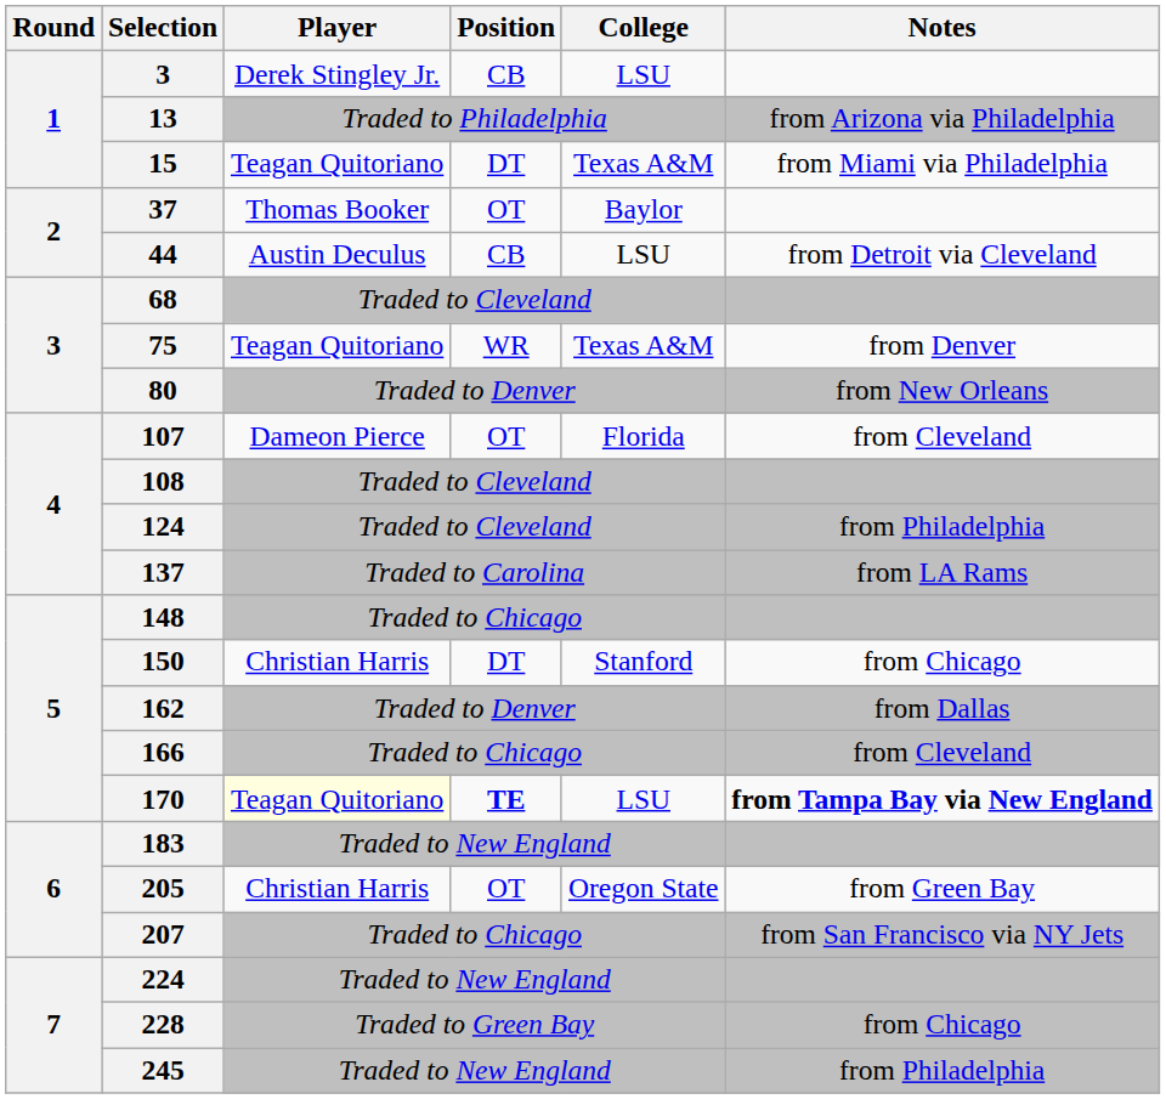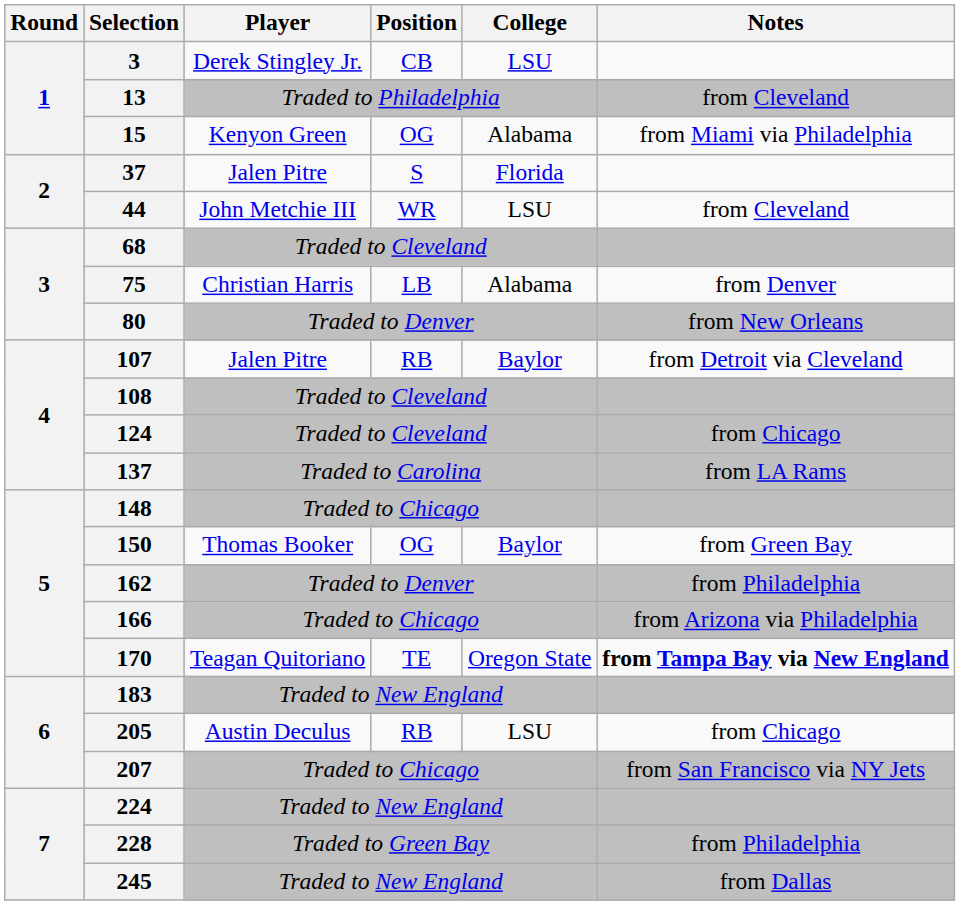13 | Notes: from Arizona via Philadelphia -> from Cleveland
15 | Player: Teagan Quitoriano -> Kenyon Green
15 | Position: DT -> OG
15 | College: Texas A&M -> Alabama
37 | Player: Thomas Booker -> Jalen Pitre
37 | Position: OT -> S
37 | College: Baylor -> Florida
44 | Player: Austin Deculus -> John Metchie III
44 | Position: CB -> WR
44 | Notes: from Detroit via Cleveland -> from Cleveland
75 | Player: Teagan Quitoriano -> Christian Harris
75 | Position: WR -> LB
75 | College: Texas A&M -> Alabama
107 | Player: Dameon Pierce -> Jalen Pitre
107 | Position: OT -> RB
107 | College: Florida -> Baylor
107 | Notes: from Cleveland -> from Detroit via Cleveland
124 | Notes: from Philadelphia -> from Chicago
150 | Player: Christian Harris -> Thomas Booker
150 | Position: DT -> OG
150 | College: Stanford -> Baylor
150 | Notes: from Chicago -> from Green Bay
162 | Notes: from Dallas -> from Philadelphia
166 | Notes: from Cleveland -> from Arizona via Philadelphia
170 | Player: lightyellow background -> no background
170 | Position: bold -> normal
170 | College: LSU -> Oregon State
205 | Player: Christian Harris -> Austin Deculus
205 | Position: OT -> RB
205 | College: Oregon State -> LSU
205 | Notes: from Green Bay -> from Chicago
228 | Notes: from Chicago -> from Philadelphia
245 | Notes: from Philadelphia -> from Dallas
